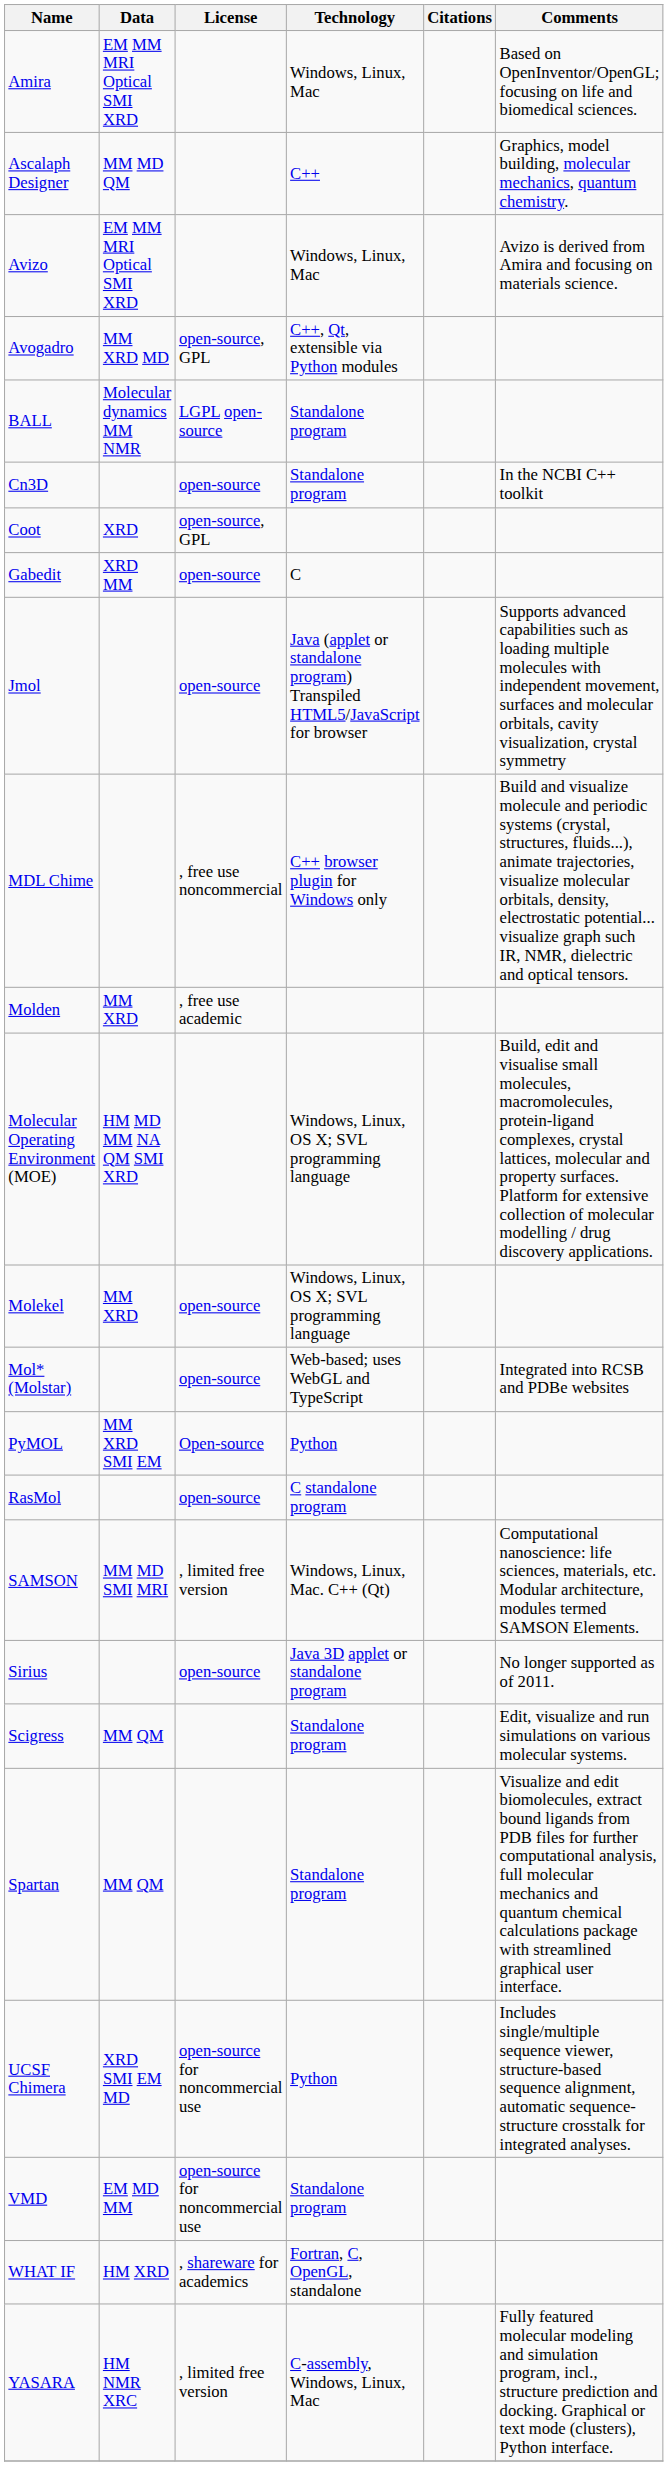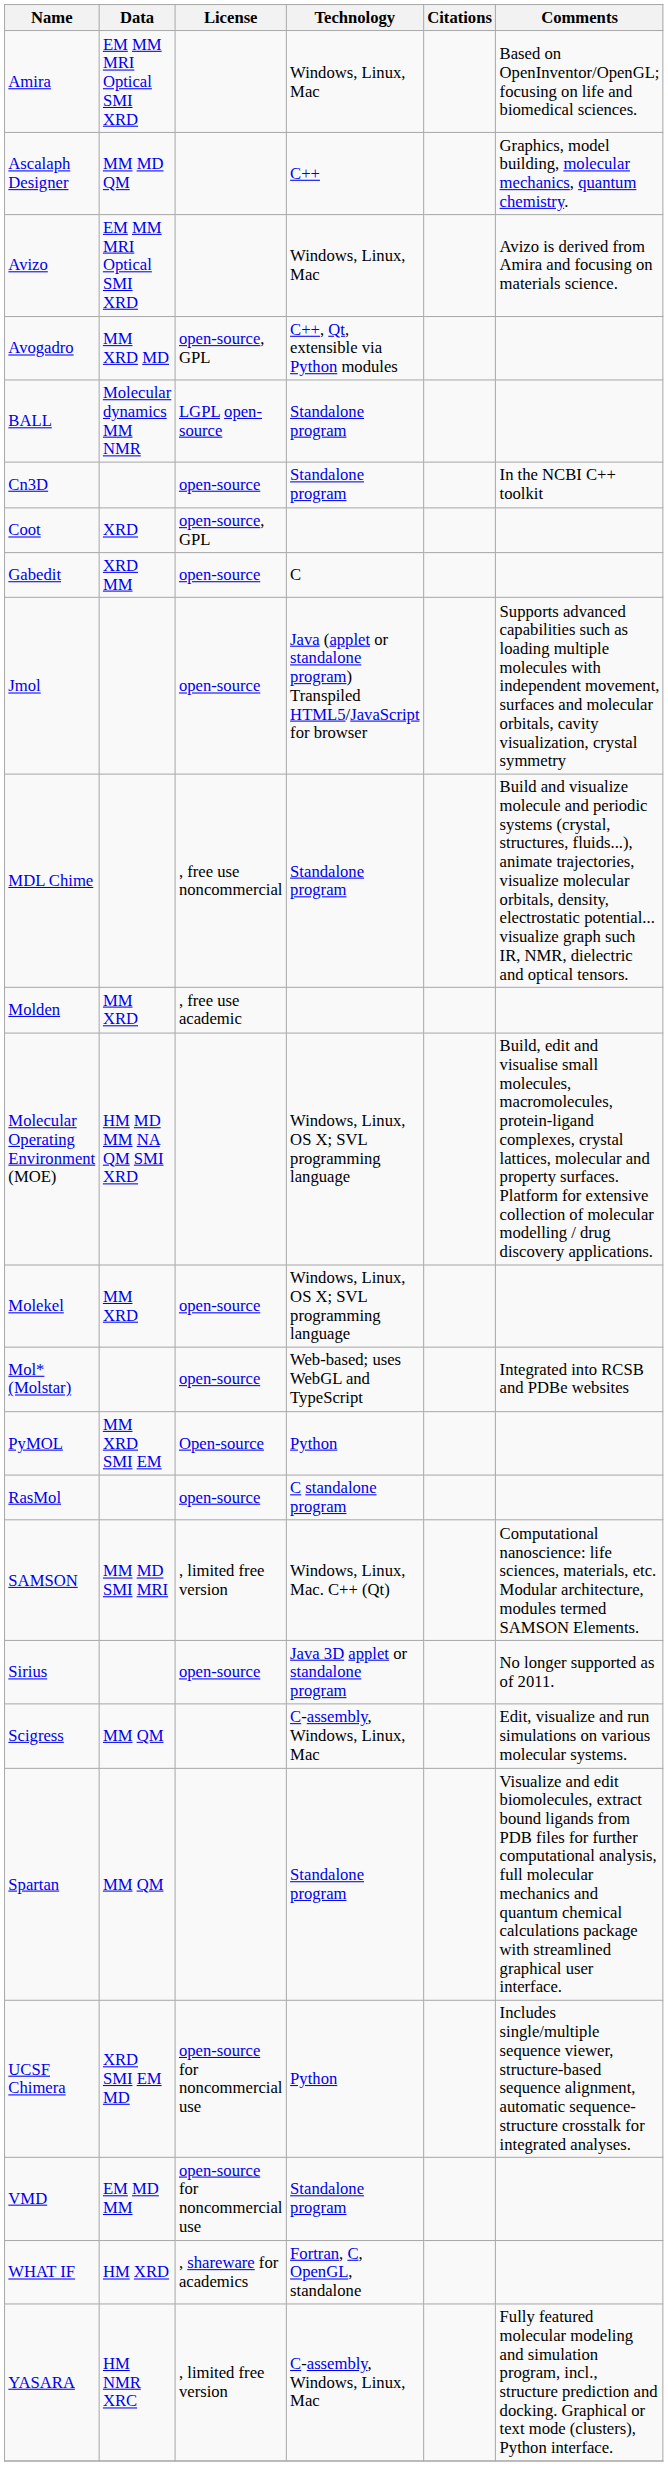MDL Chime | Technology: C++ browser plugin for Windows only -> Standalone program
Scigress | Technology: Standalone program -> C-assembly, Windows, Linux, Mac
